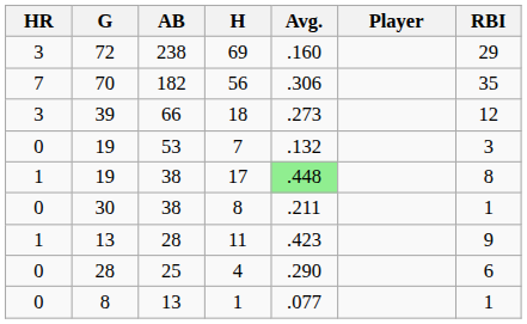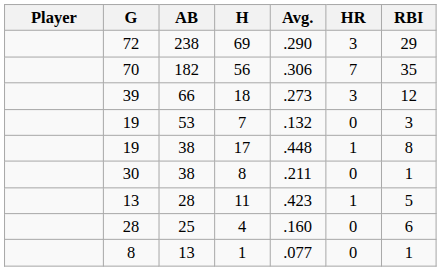columns swapped: Player <-> HR
69 | Avg.: .160 -> .290
17 | Avg.: lightgreen background -> no background
11 | RBI: 9 -> 5
4 | Avg.: .290 -> .160
